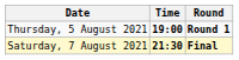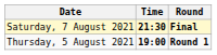rows swapped: Thursday, 5 August 2021 <-> Saturday, 7 August 2021
